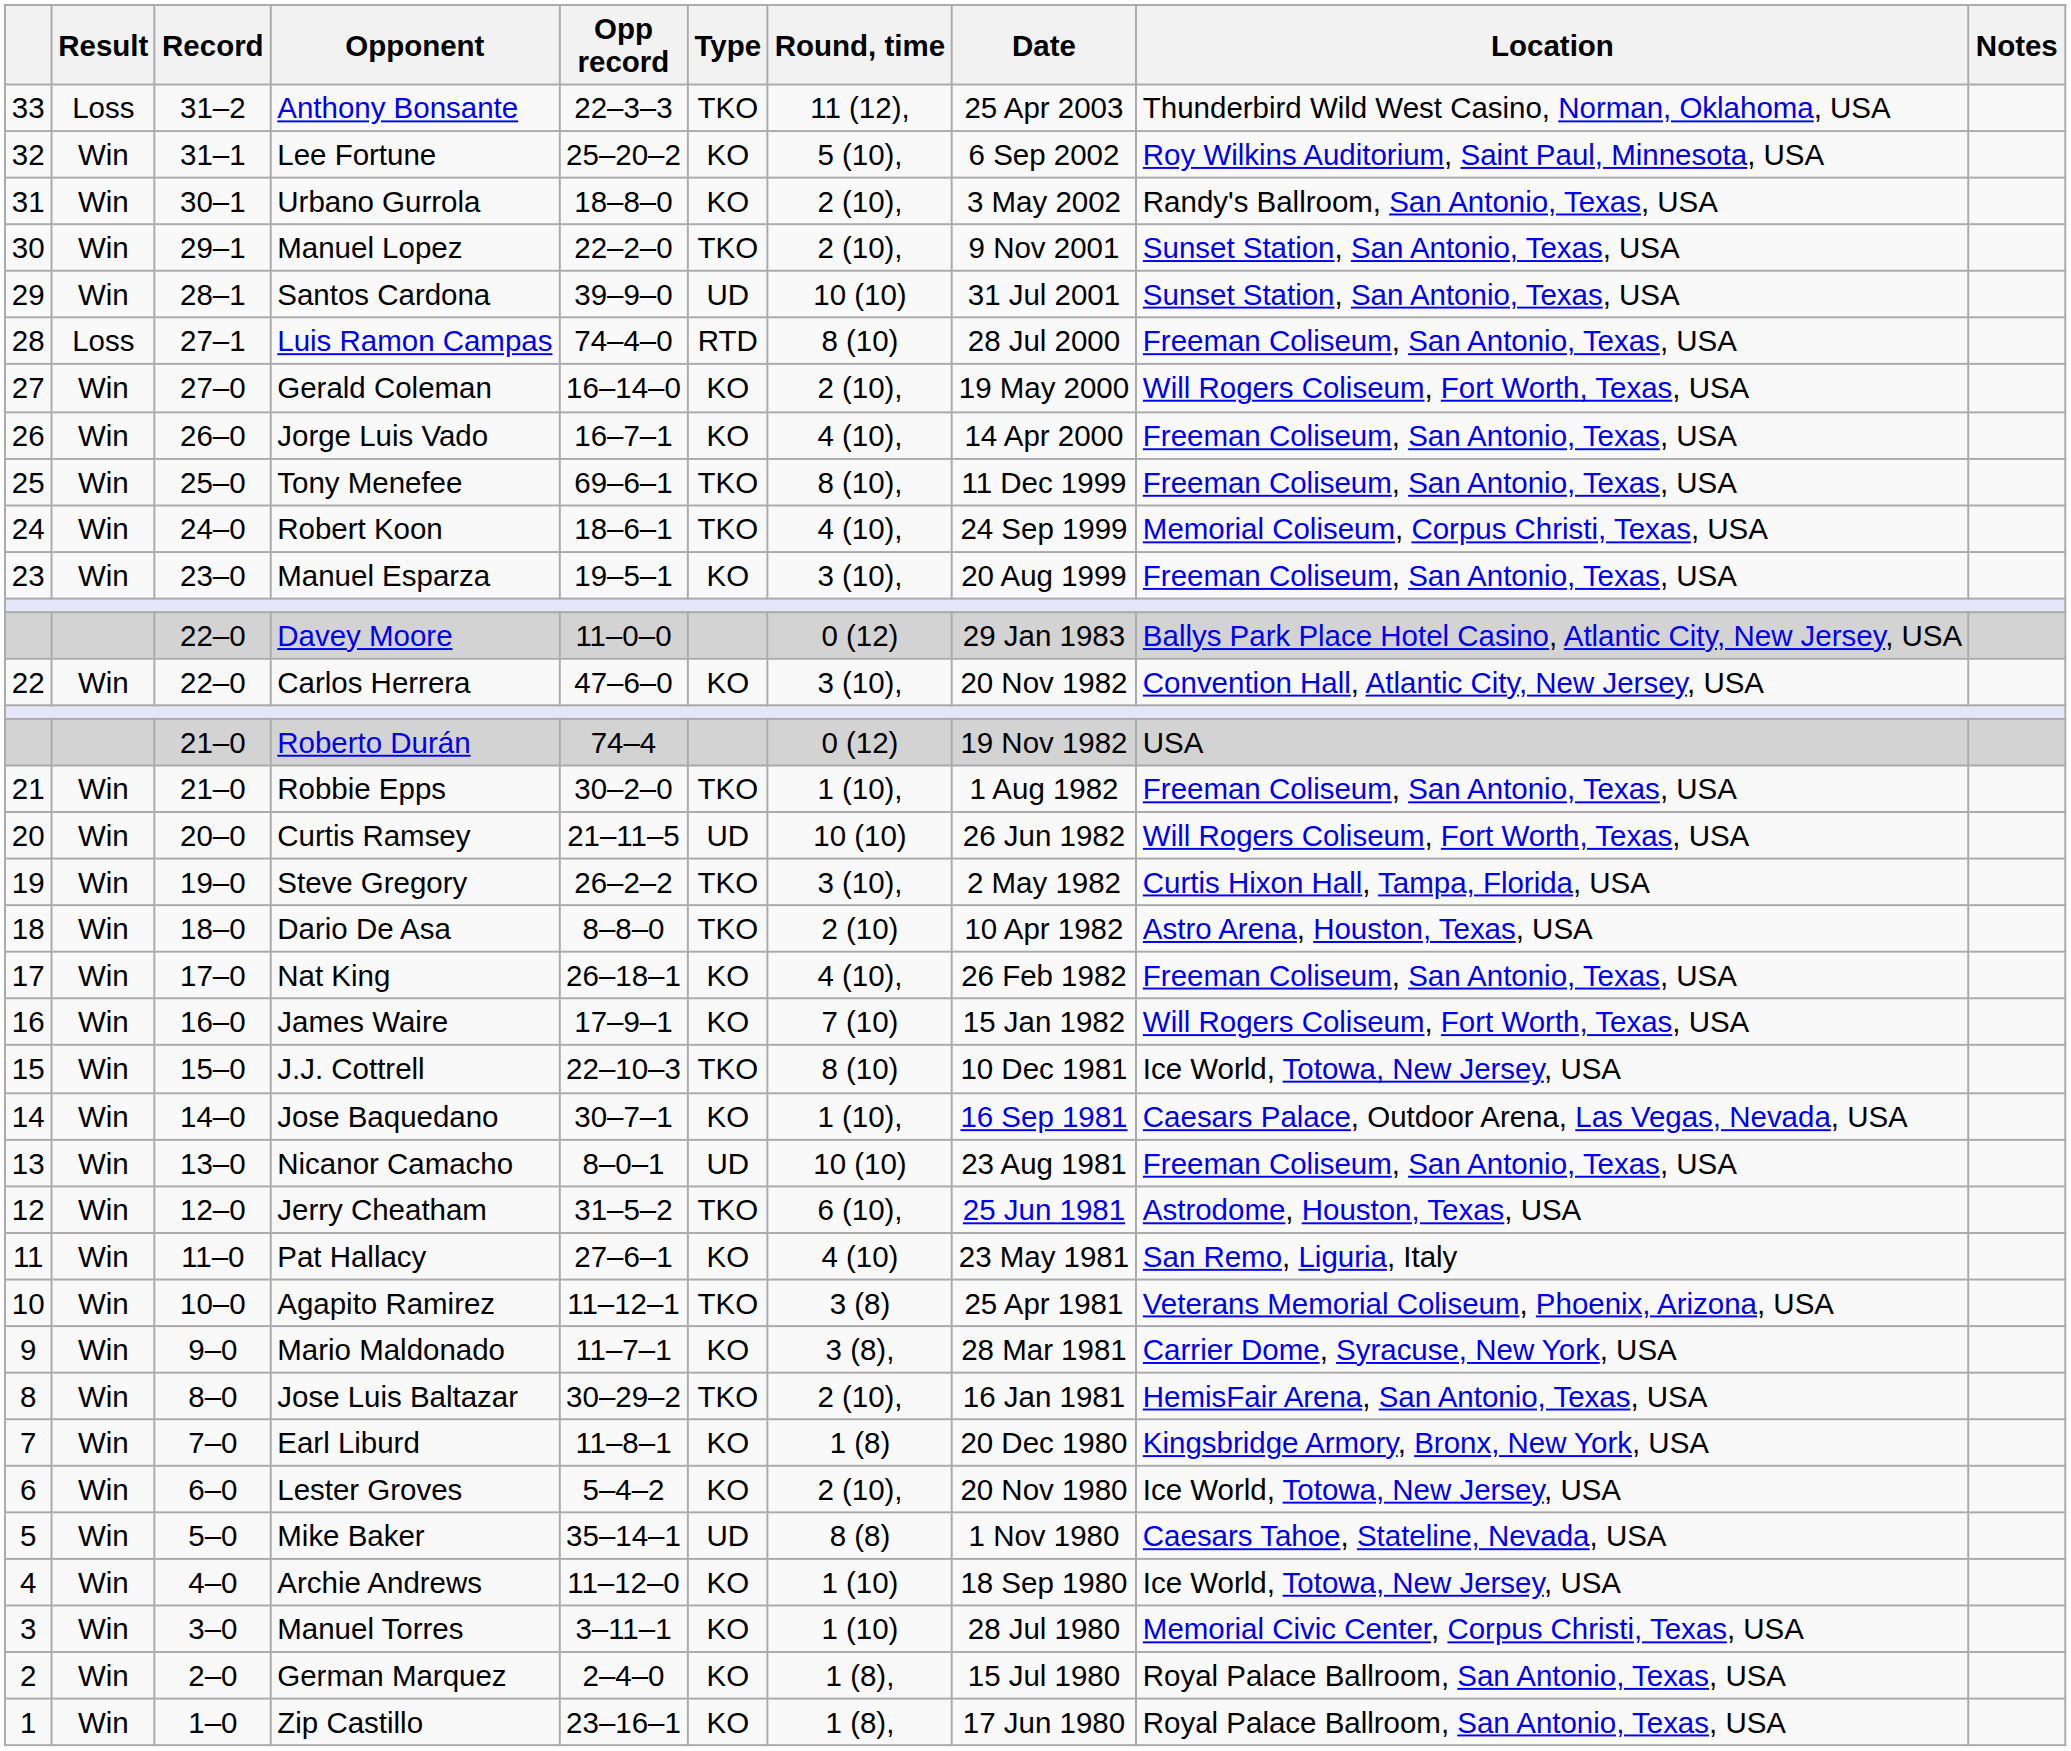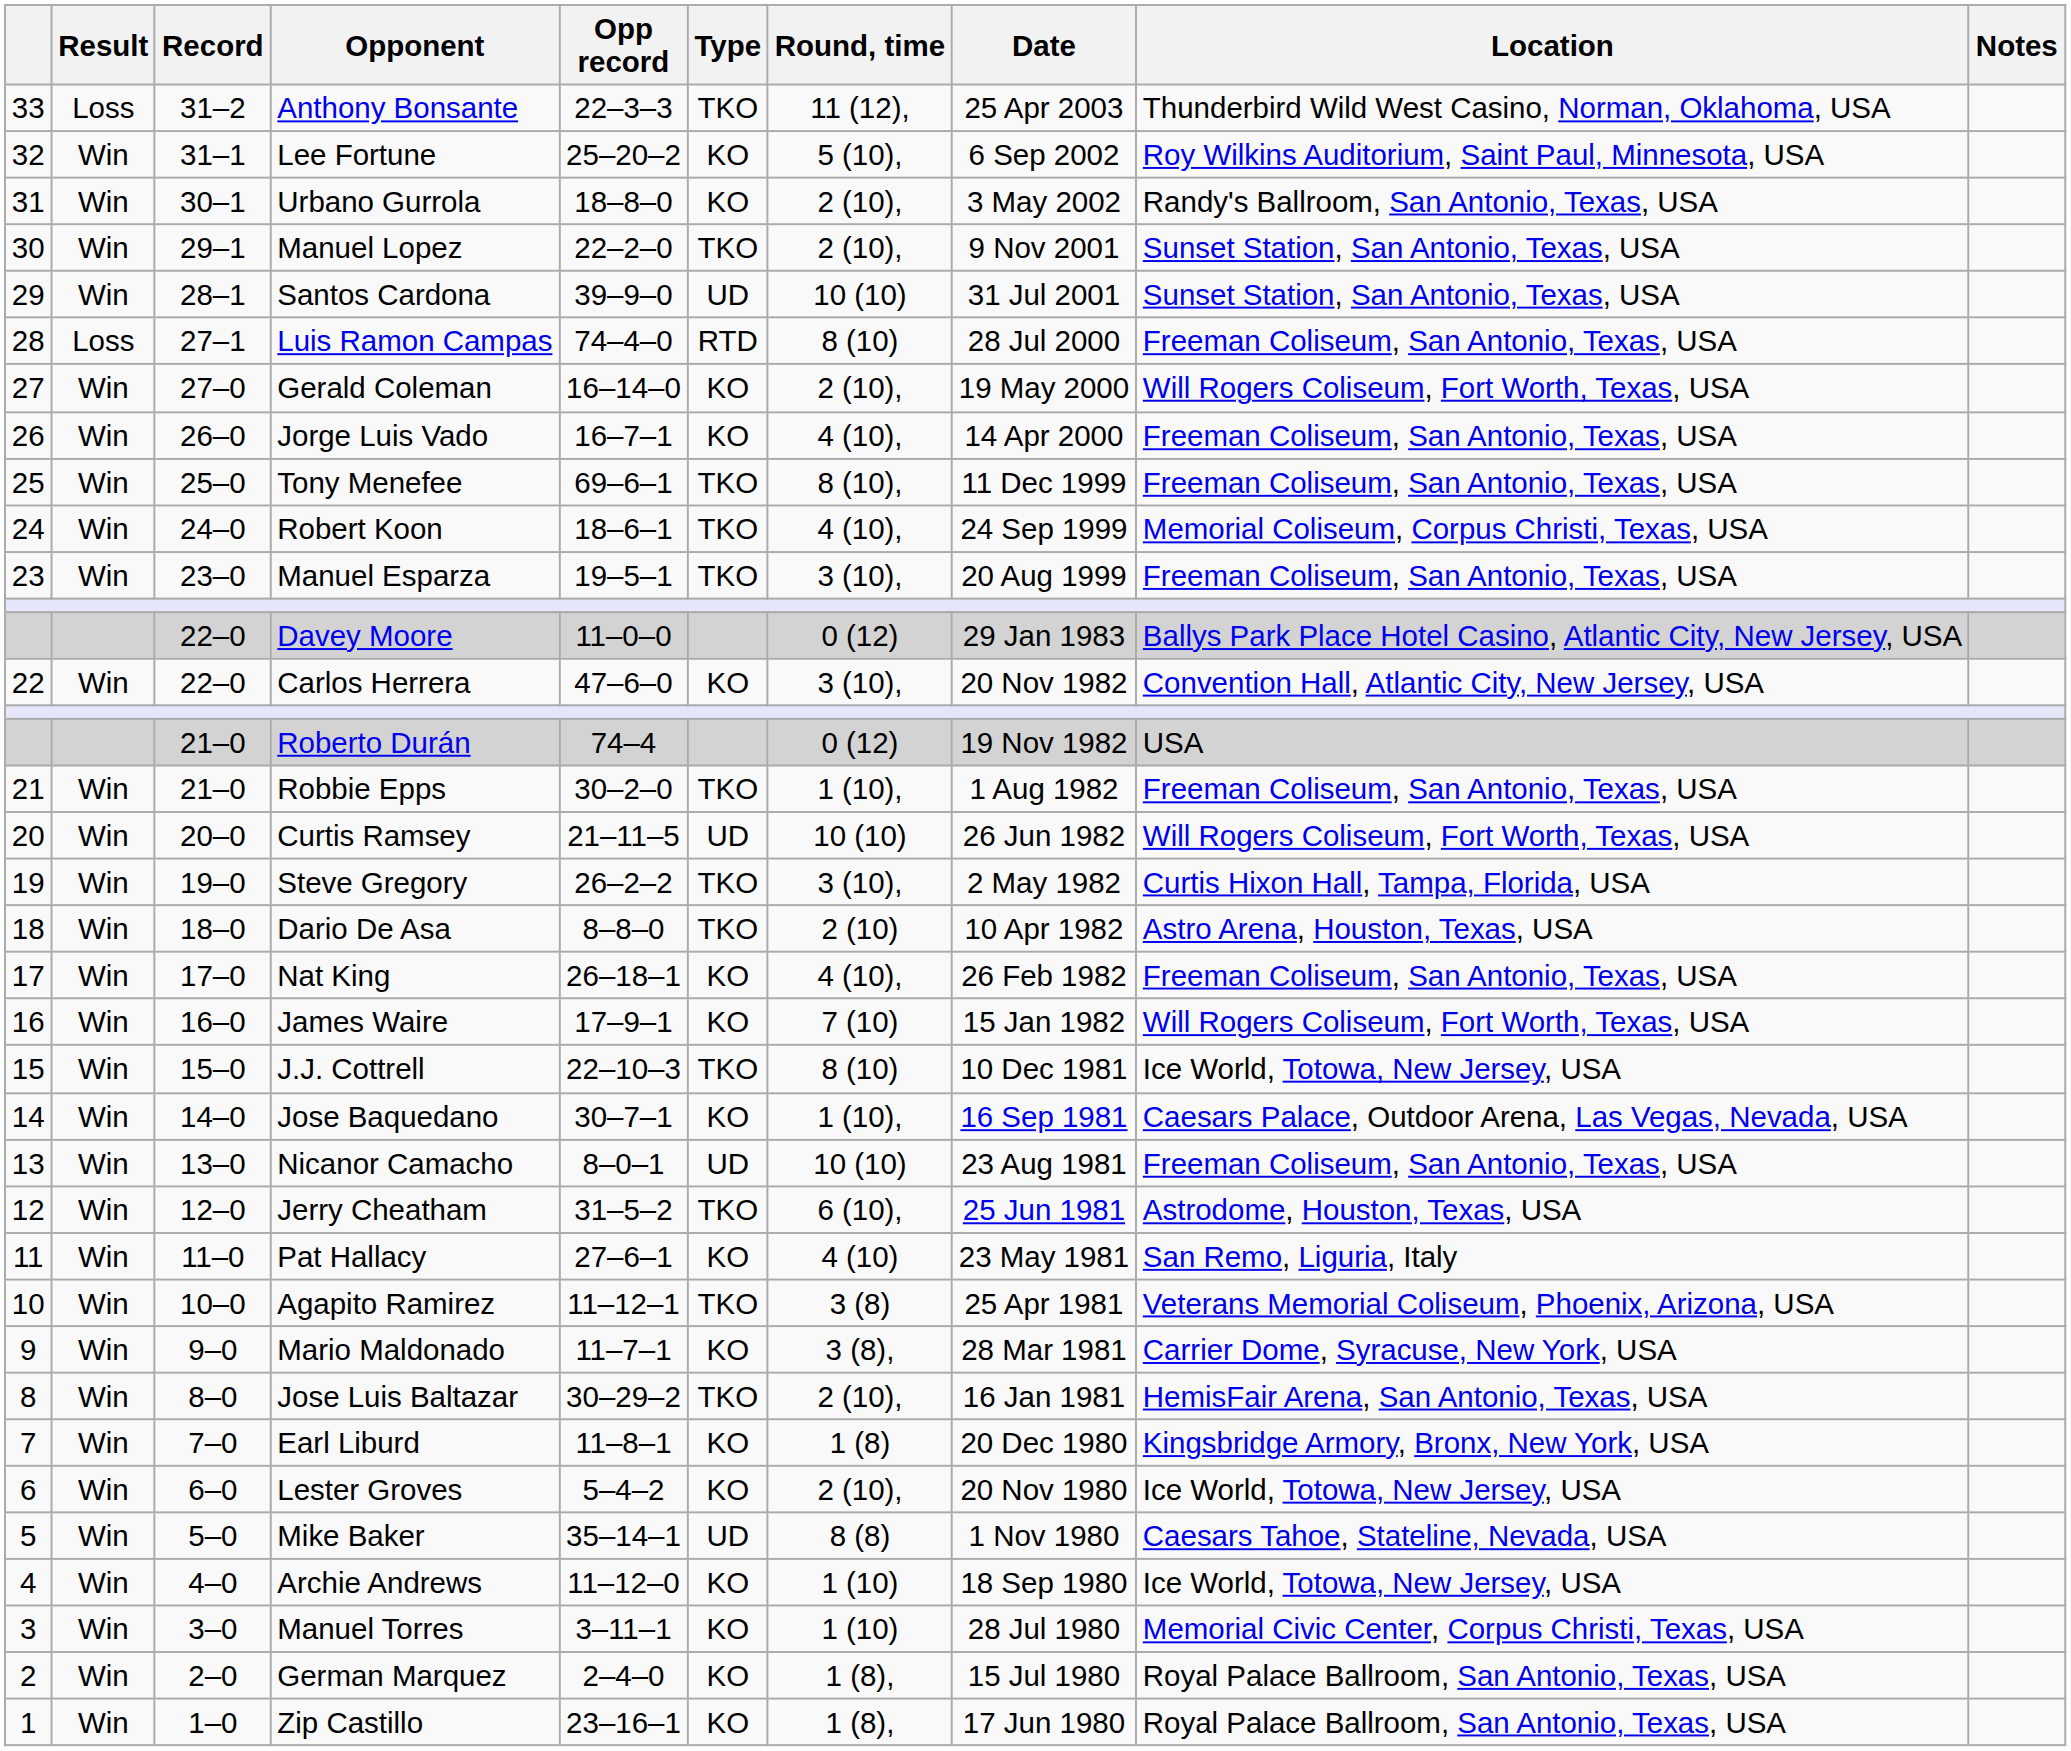Manuel Esparza | Type: KO -> TKO
